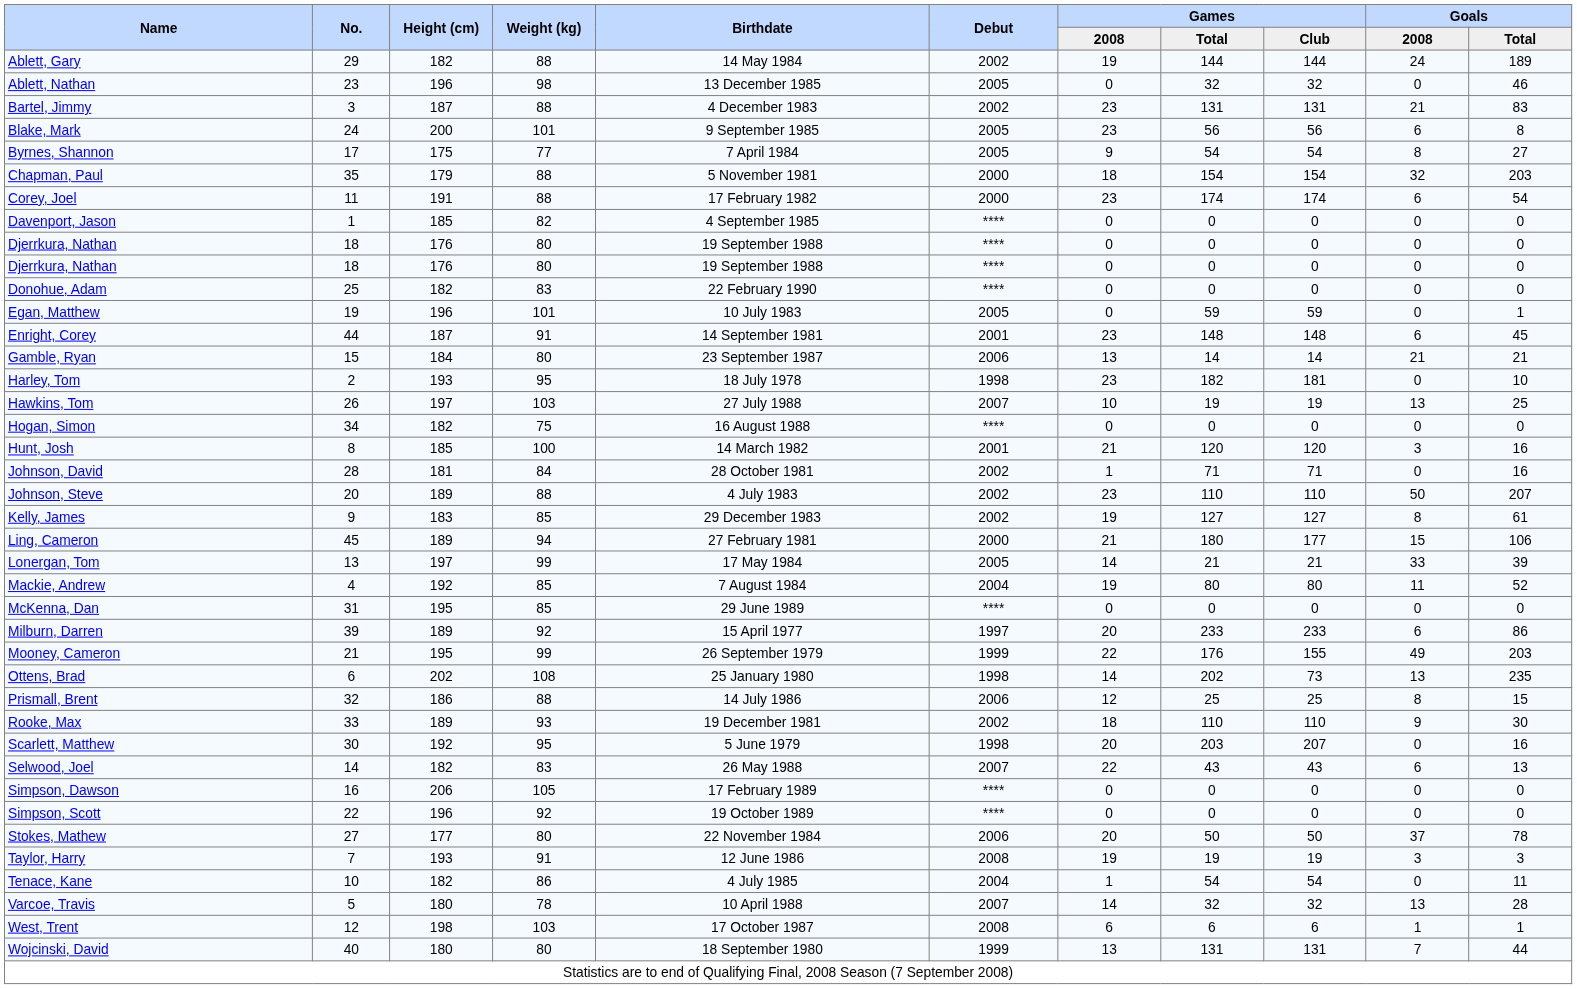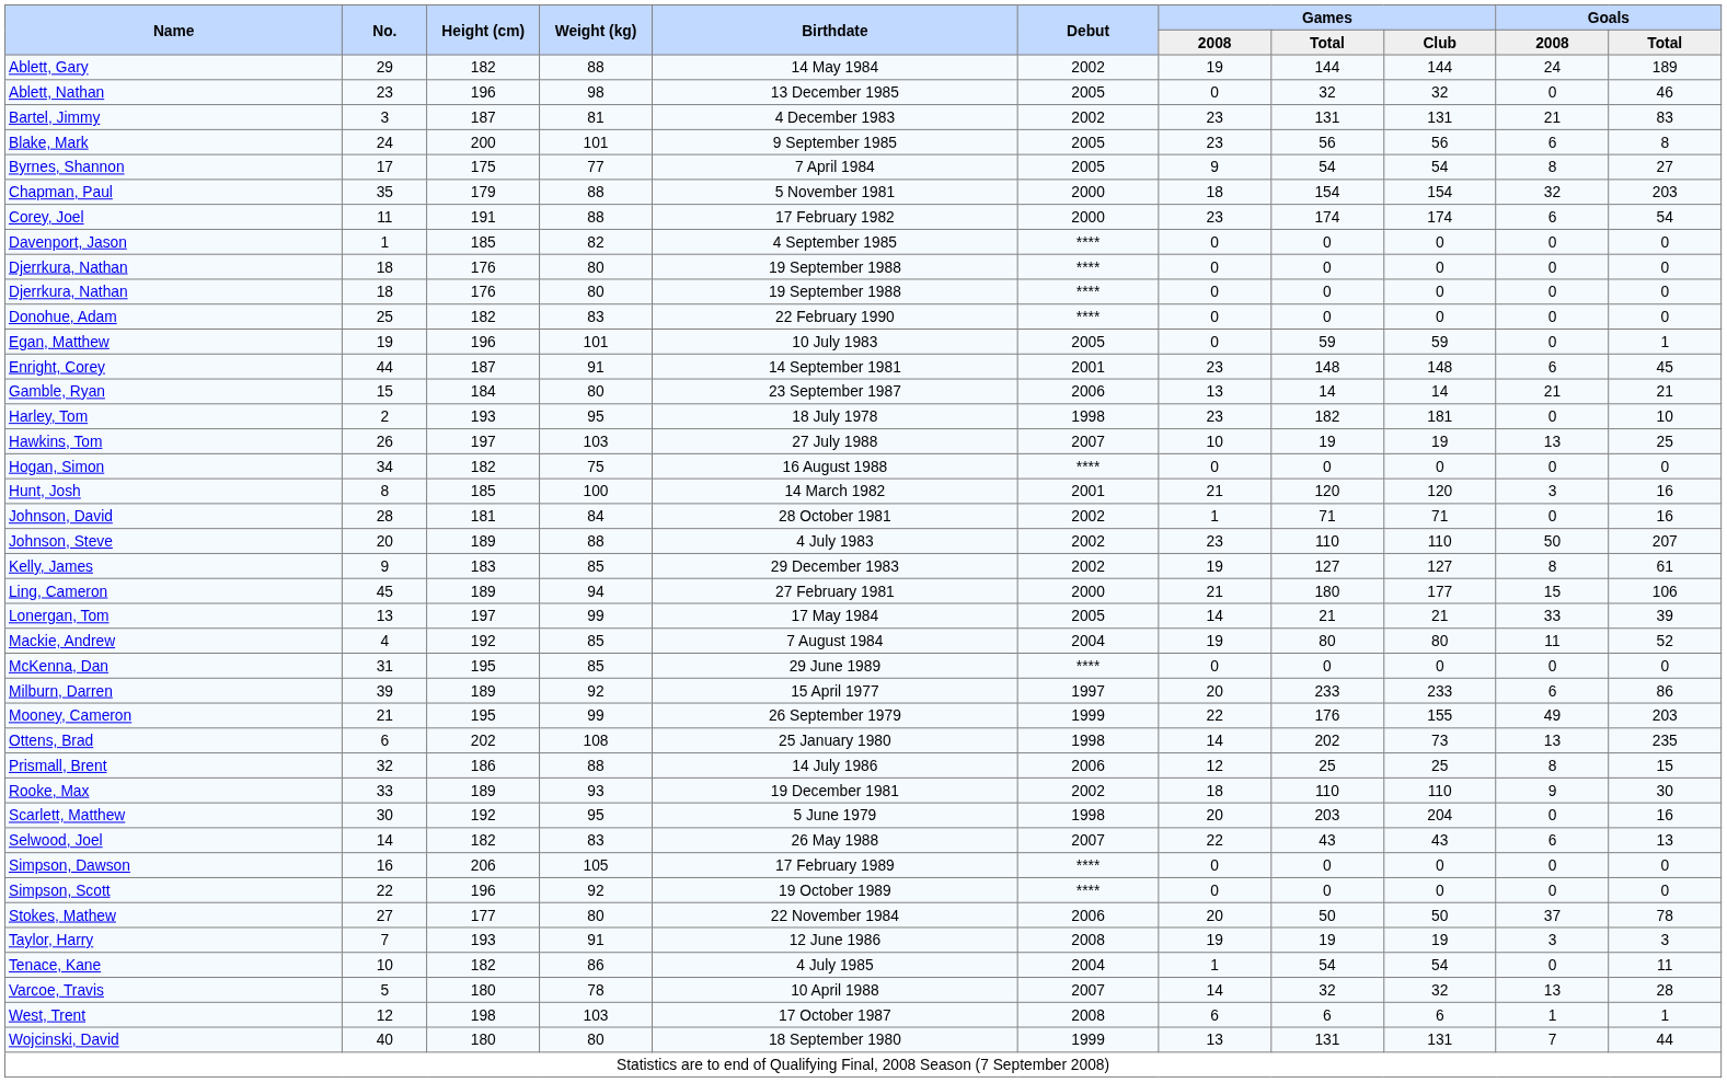Bartel, Jimmy | Weight (kg): 88 -> 81
Scarlett, Matthew | Games / Club: 207 -> 204
